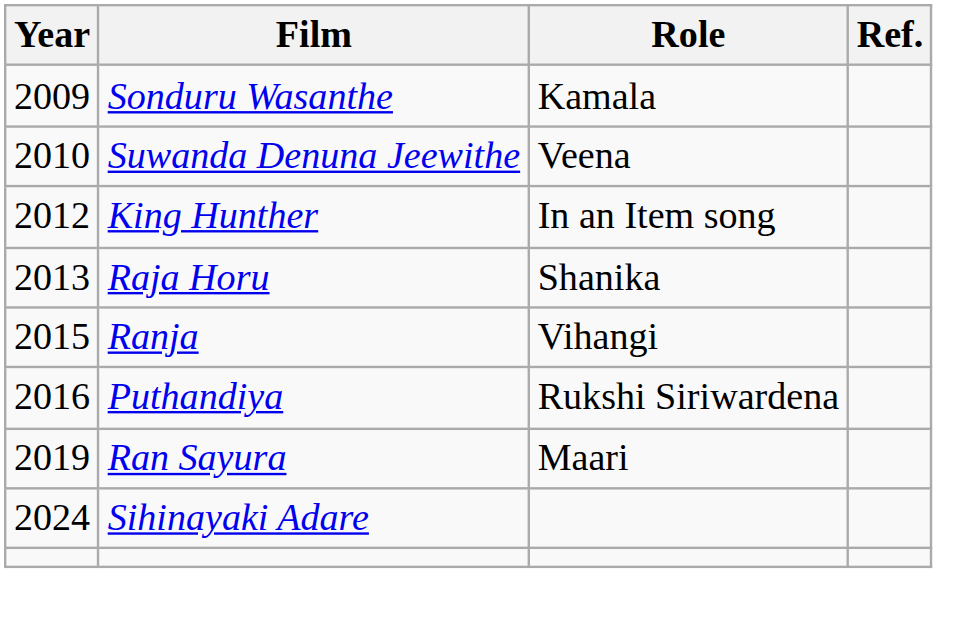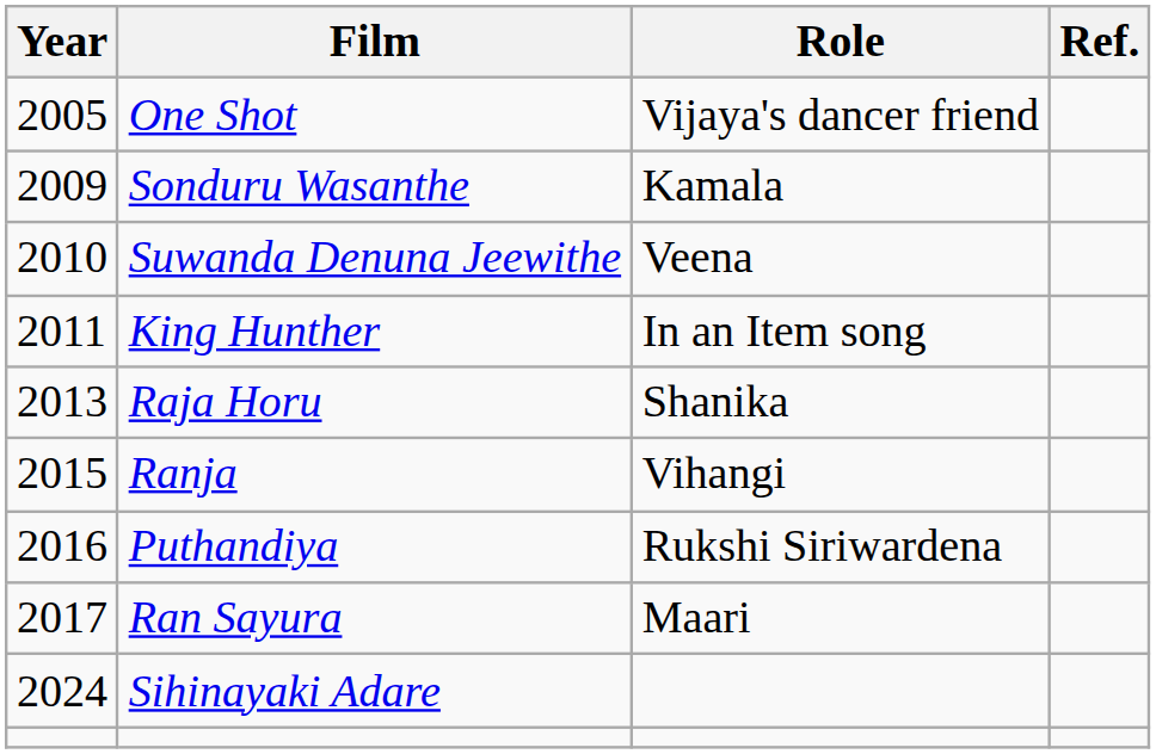+ row: 2005 | One Shot | Vijaya's dancer friend
King Hunther | Year: 2012 -> 2011
Ran Sayura | Year: 2019 -> 2017
